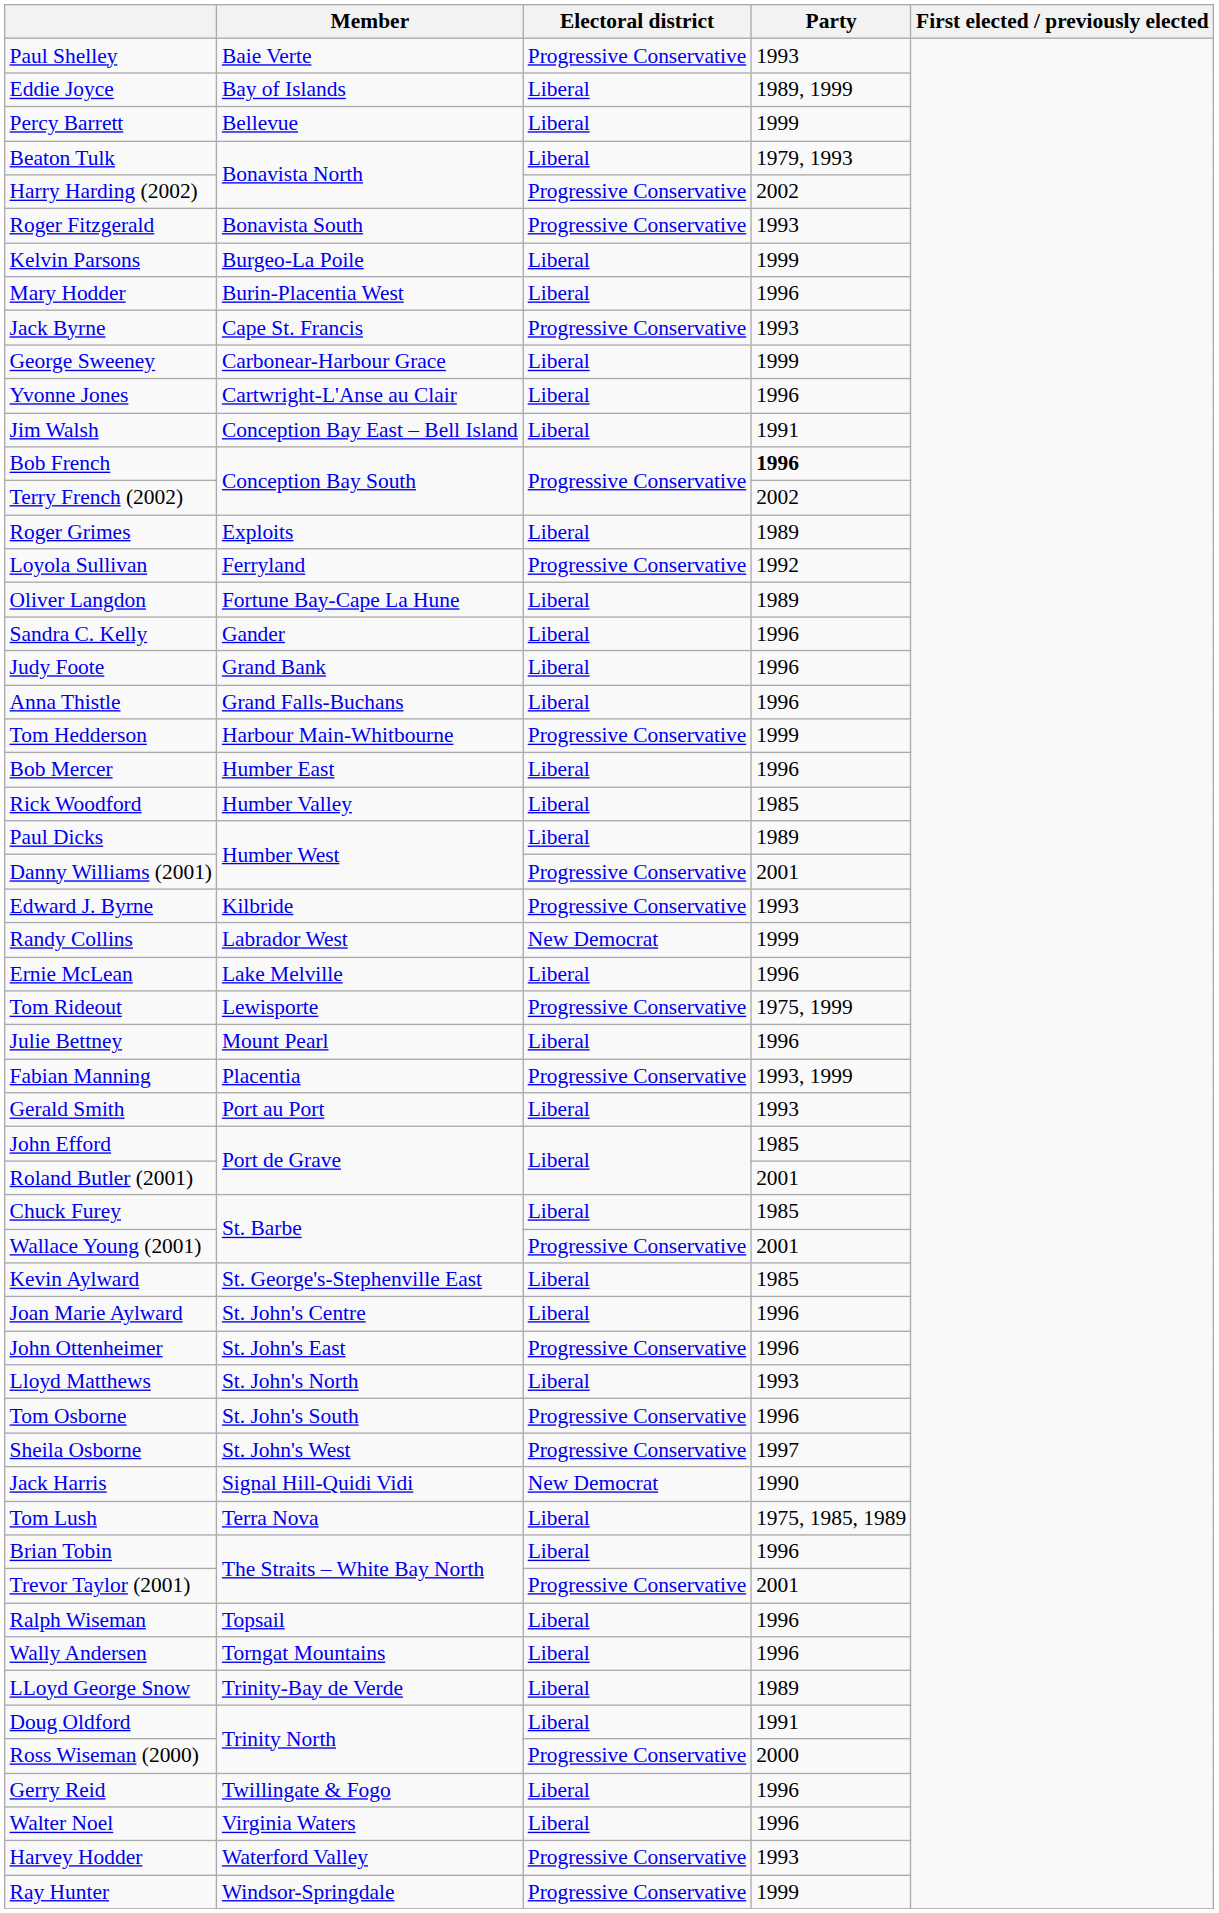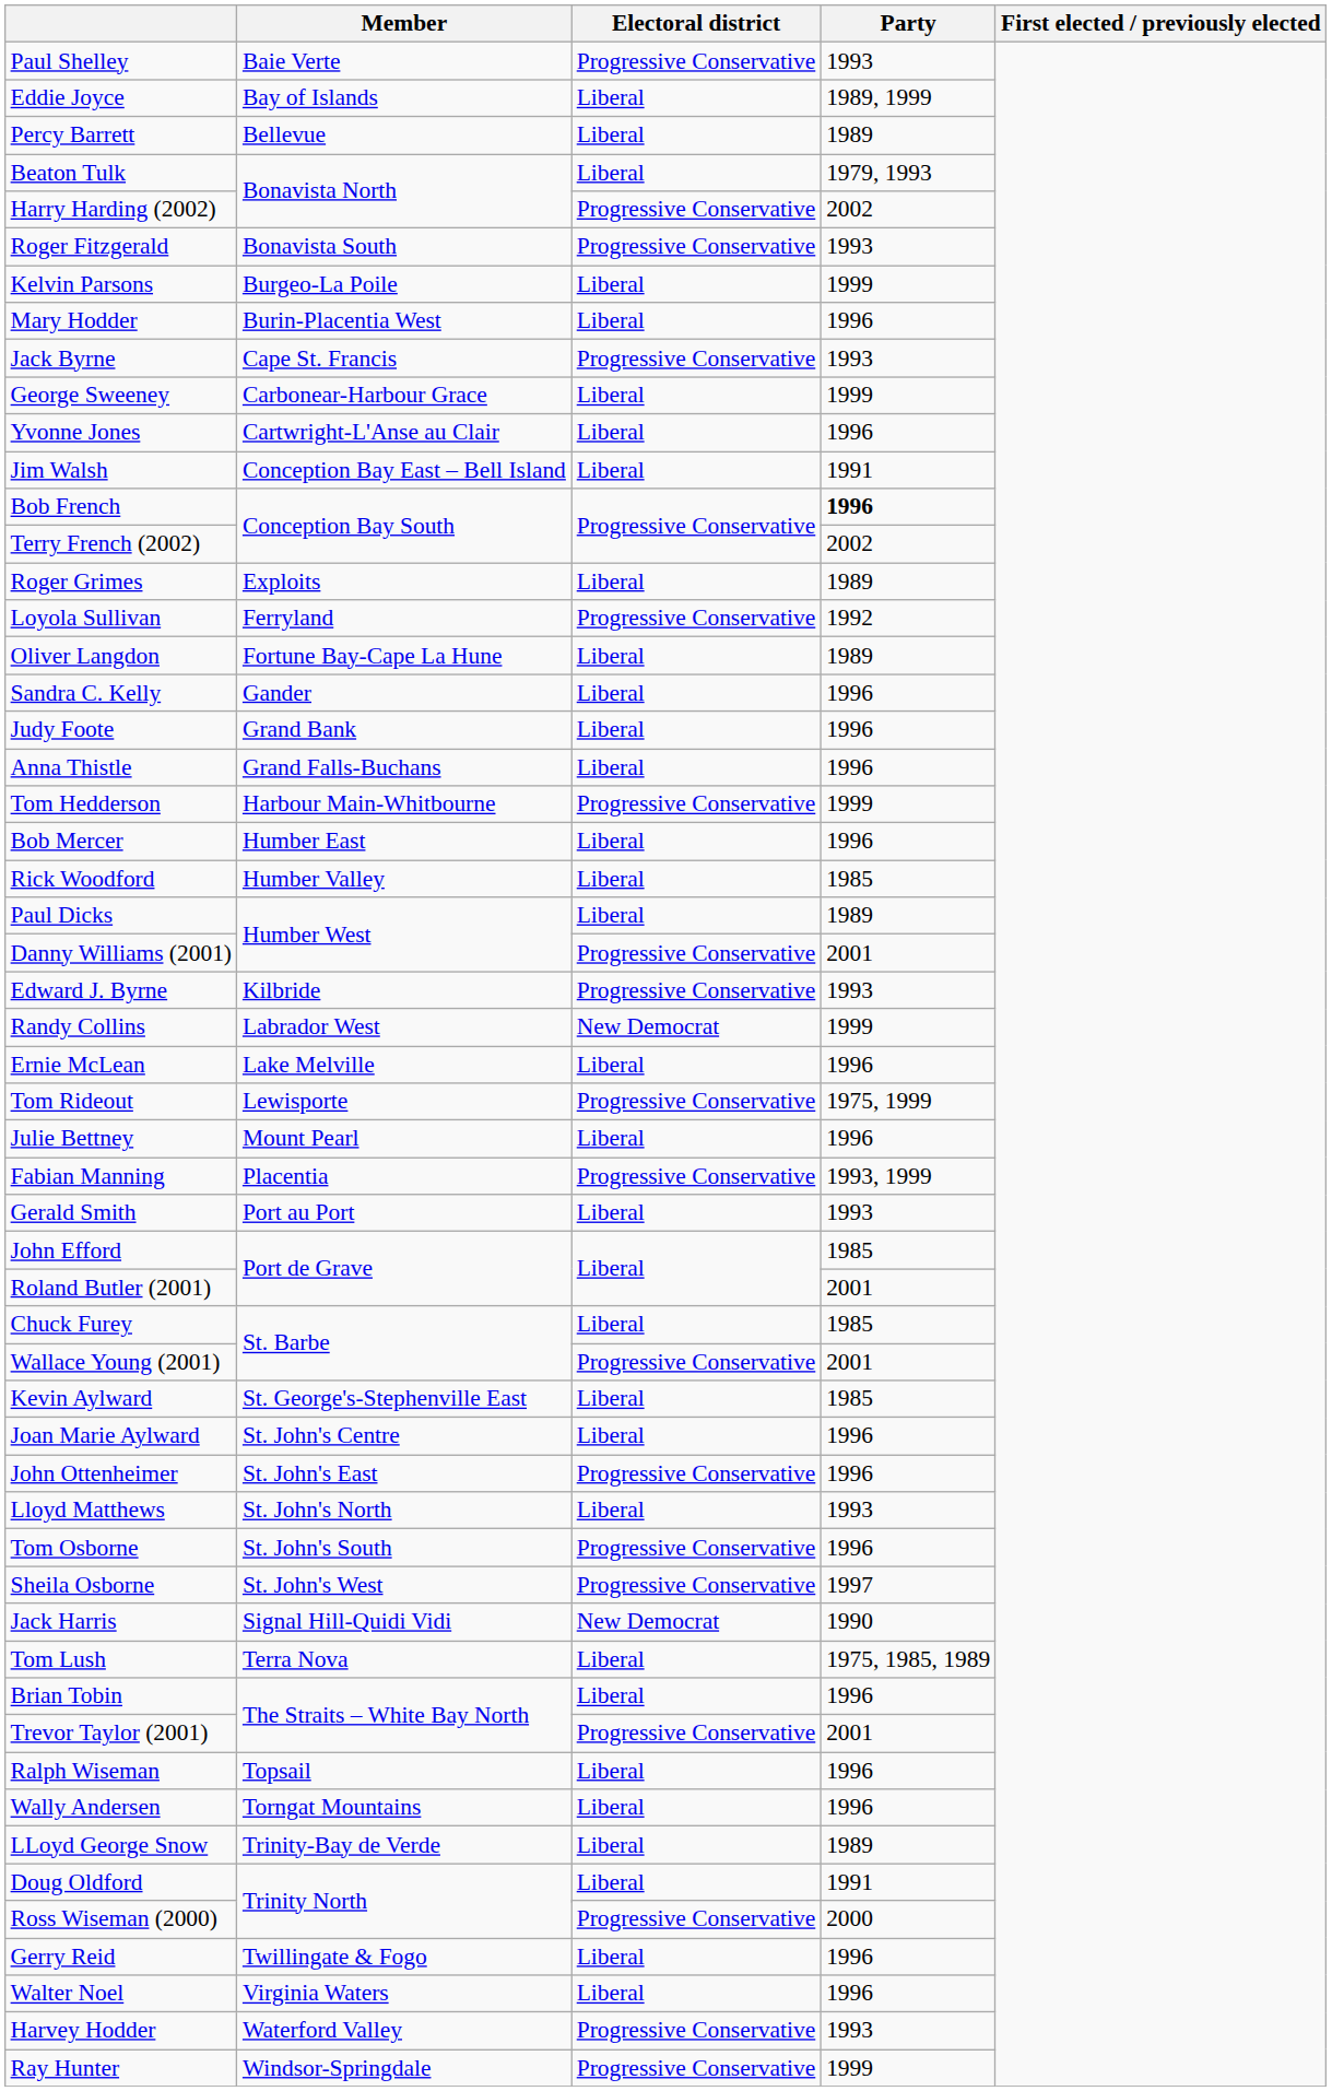Percy Barrett | Party: 1999 -> 1989
